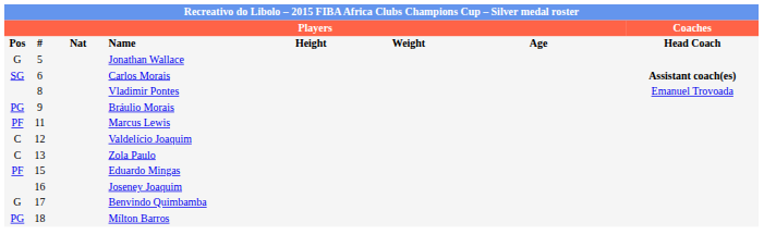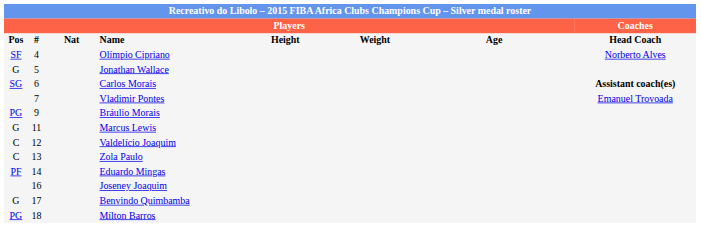+ row: SF | 4 | Olímpio Cipriano | Norberto Alves
Vladimir Pontes | column 2: 8 -> 7
Marcus Lewis | column 1: PF -> G
Eduardo Mingas | column 2: 15 -> 14
